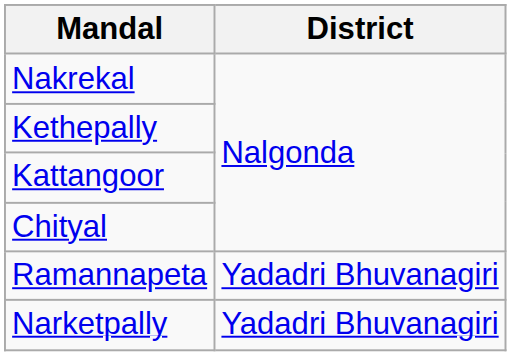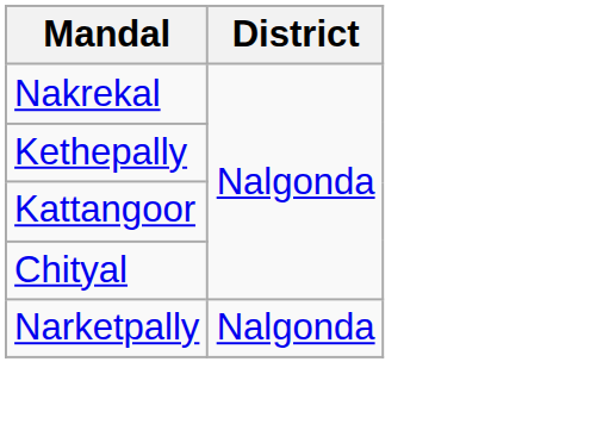- row: Ramannapeta | Yadadri Bhuvanagiri
Narketpally | District: Yadadri Bhuvanagiri -> Nalgonda
